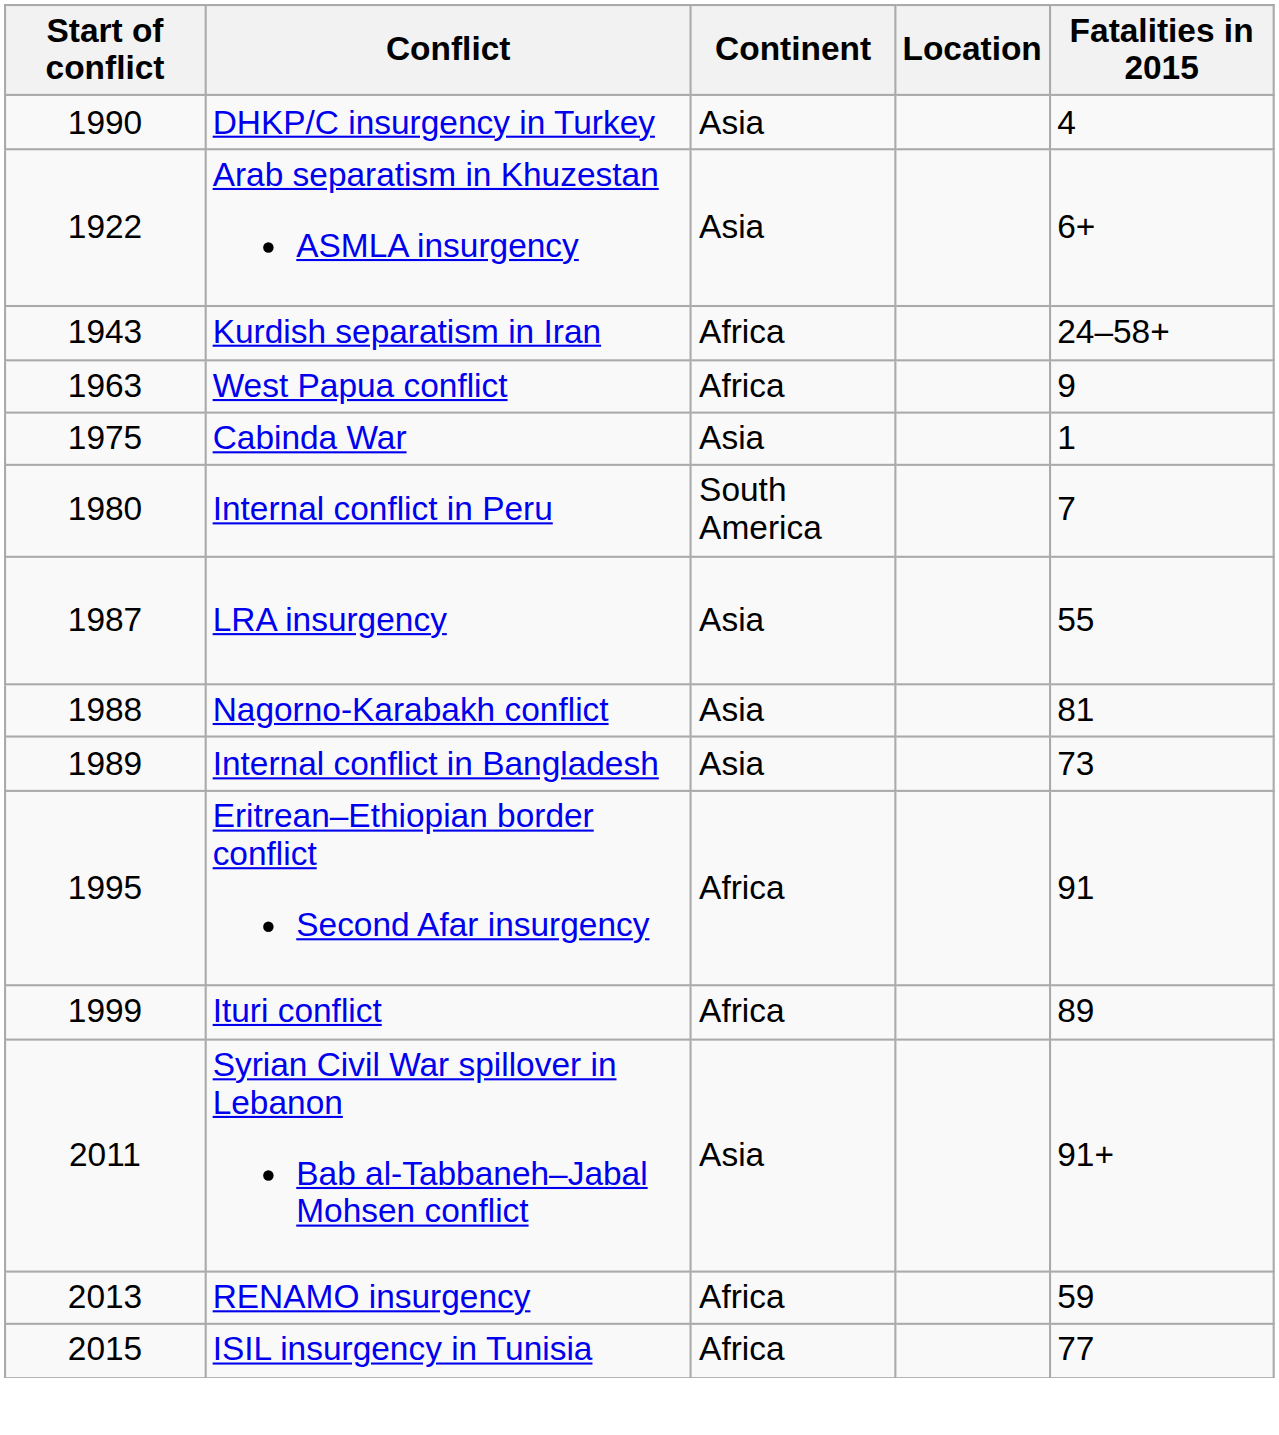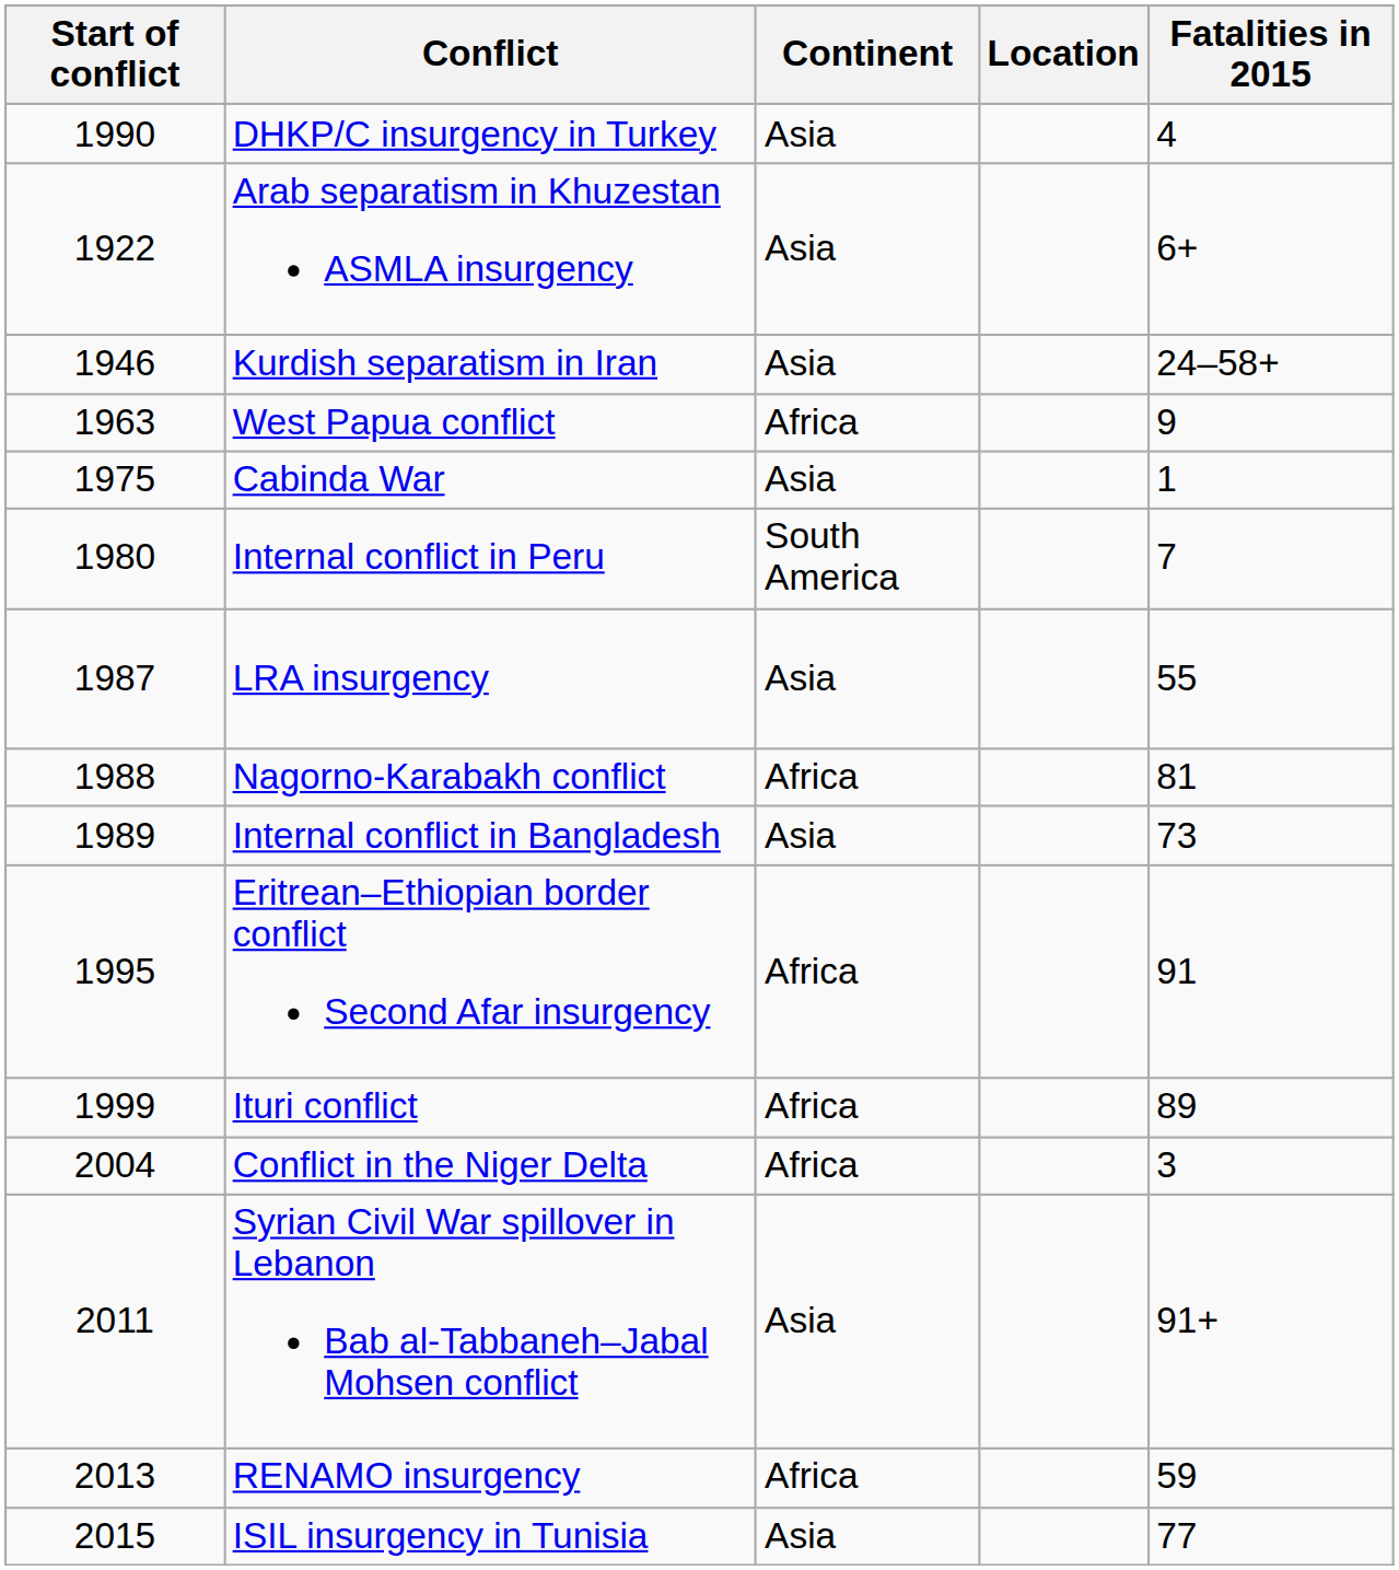Kurdish separatism in Iran | Start of conflict: 1943 -> 1946
Kurdish separatism in Iran | Continent: Africa -> Asia
Nagorno-Karabakh conflict | Continent: Asia -> Africa
+ row: 2004 | Conflict in the Niger Delta | Africa | 3
ISIL insurgency in Tunisia | Continent: Africa -> Asia
